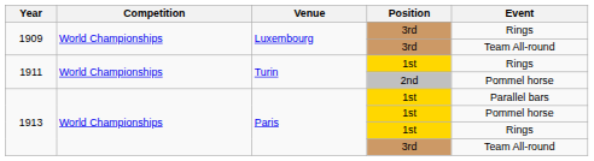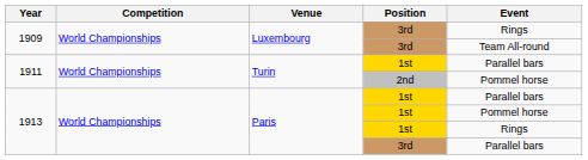1911 / 1st | Event: Rings -> Parallel bars
1913 / 3rd | Event: Team All-round -> Parallel bars
